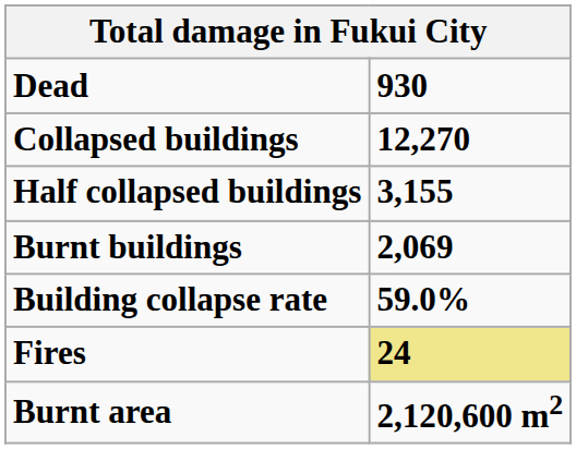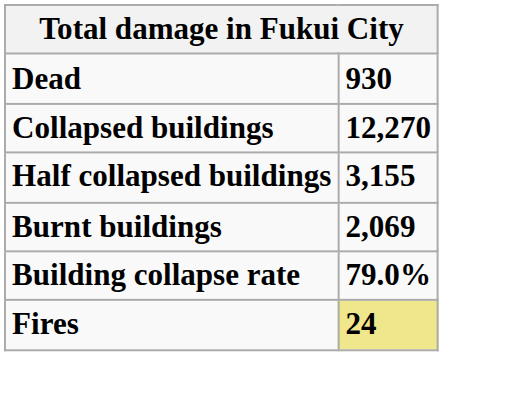Building collapse rate | 930: 59.0% -> 79.0%
- row: Burnt area | 2,120,600 m2
